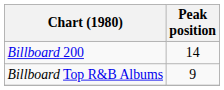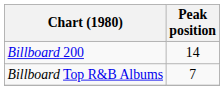Billboard Top R&B Albums | Peak position: 9 -> 7
